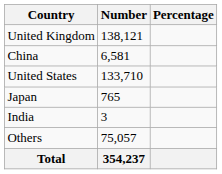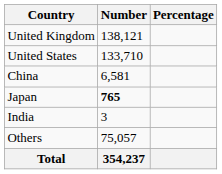rows swapped: United States <-> China
Japan | Number: normal -> bold
